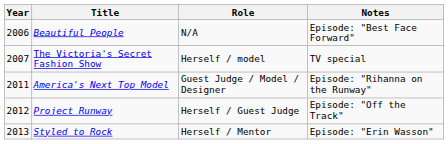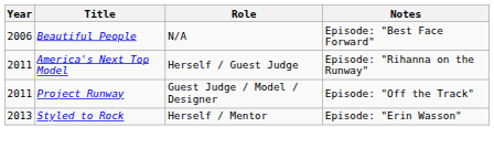- row: 2007 | The Victoria's Secret Fashion Show | Herself / model | TV special
America's Next Top Model | Role: Guest Judge / Model / Designer -> Herself / Guest Judge
Project Runway | Year: 2012 -> 2011
Project Runway | Role: Herself / Guest Judge -> Guest Judge / Model / Designer
